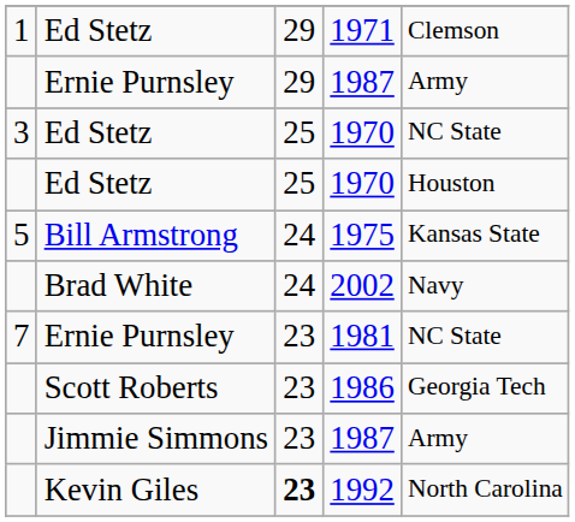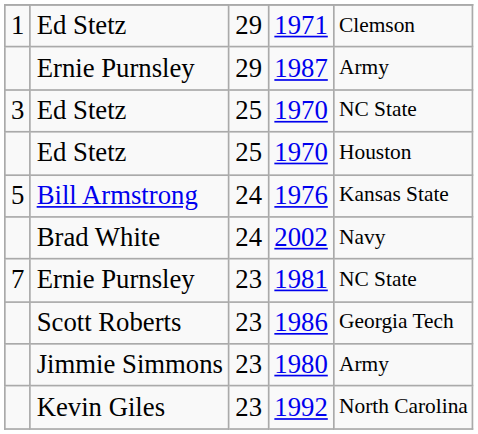Bill Armstrong | column 4: 1975 -> 1976
Jimmie Simmons | column 4: 1987 -> 1980
Kevin Giles | column 3: bold -> normal
